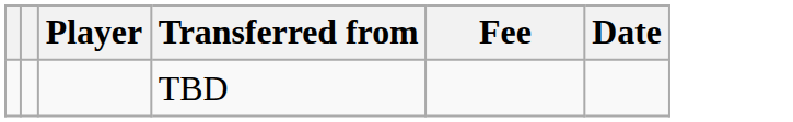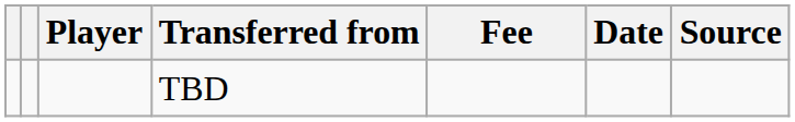+ column: Source
